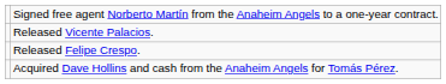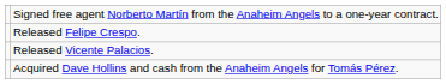rows swapped: Released Felipe Crespo. <-> Released Vicente Palacios.
